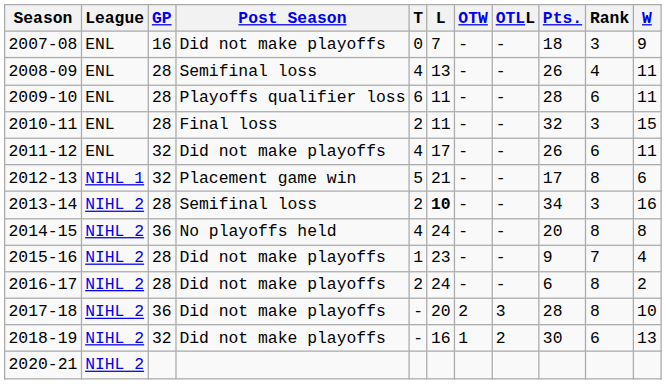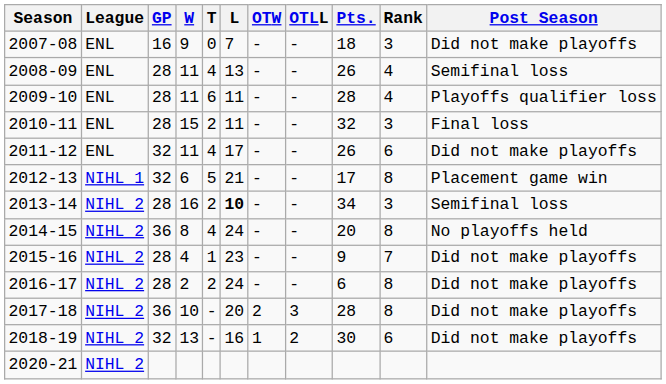columns swapped: W <-> Post Season
2009-10 | Rank: 6 -> 4
